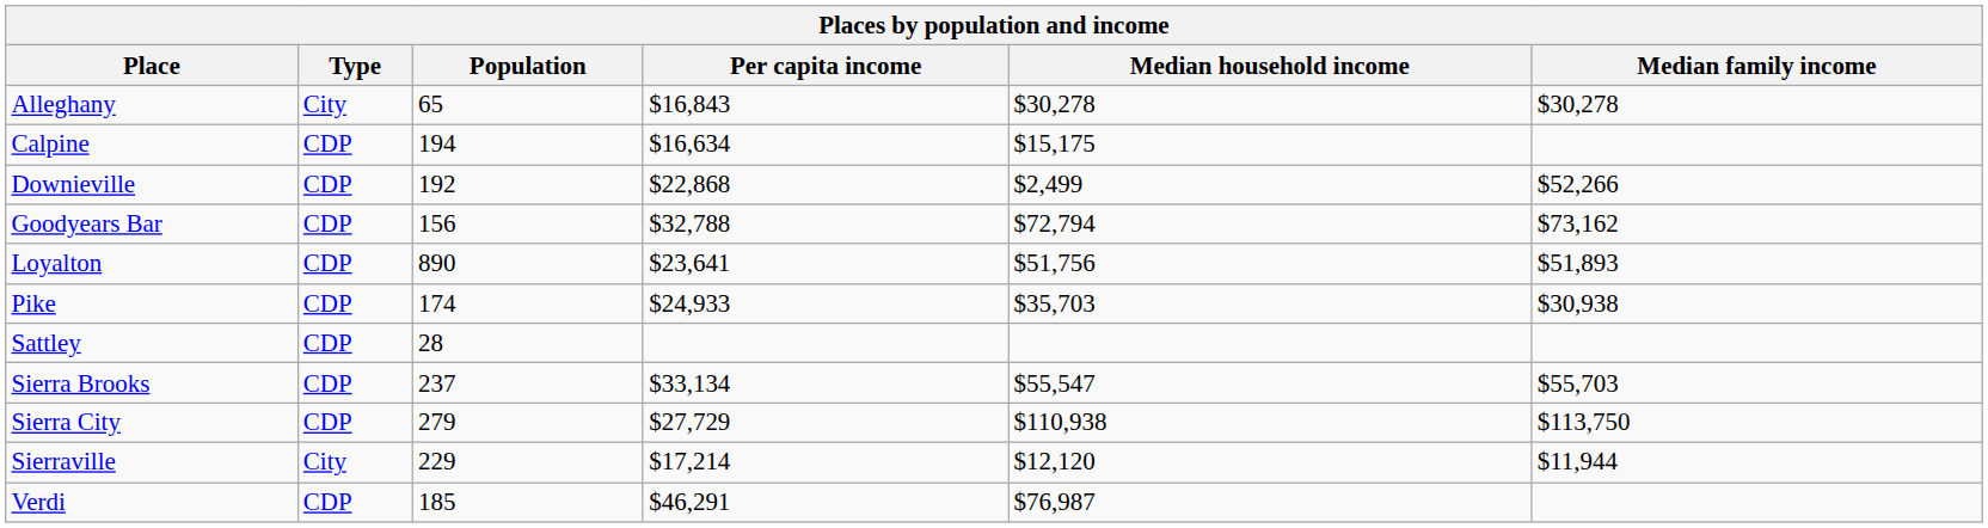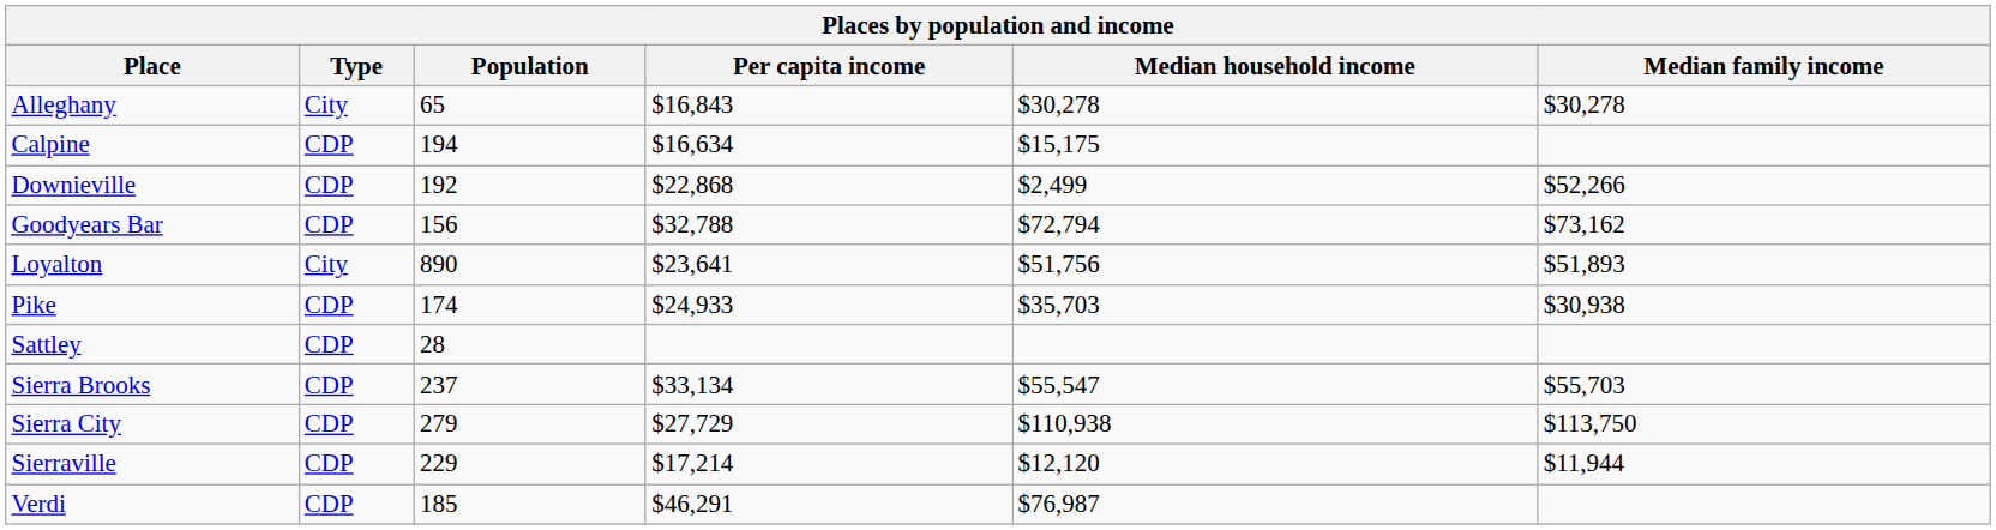Loyalton | Type: CDP -> City
Sierraville | Type: City -> CDP
